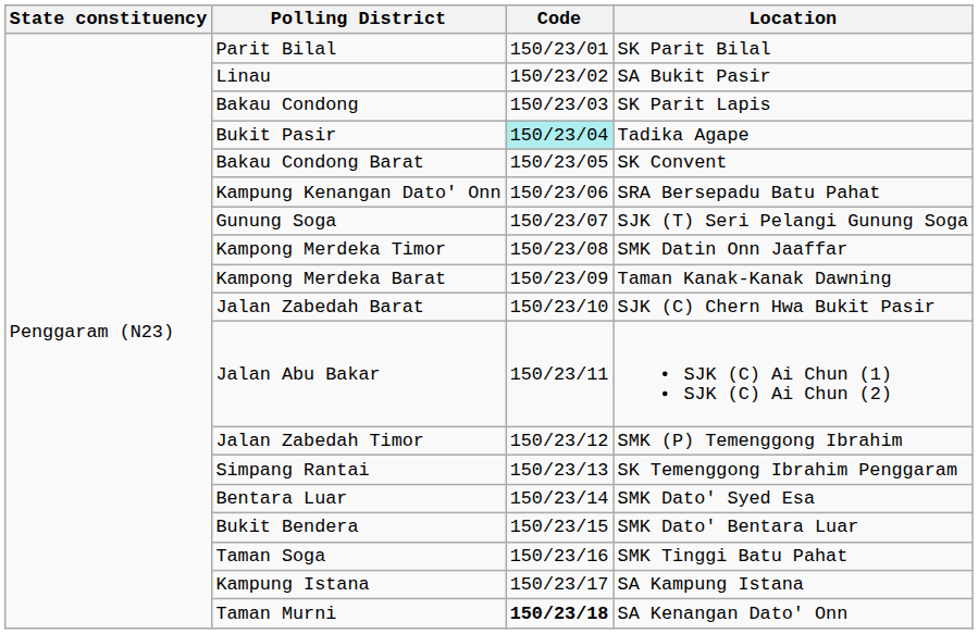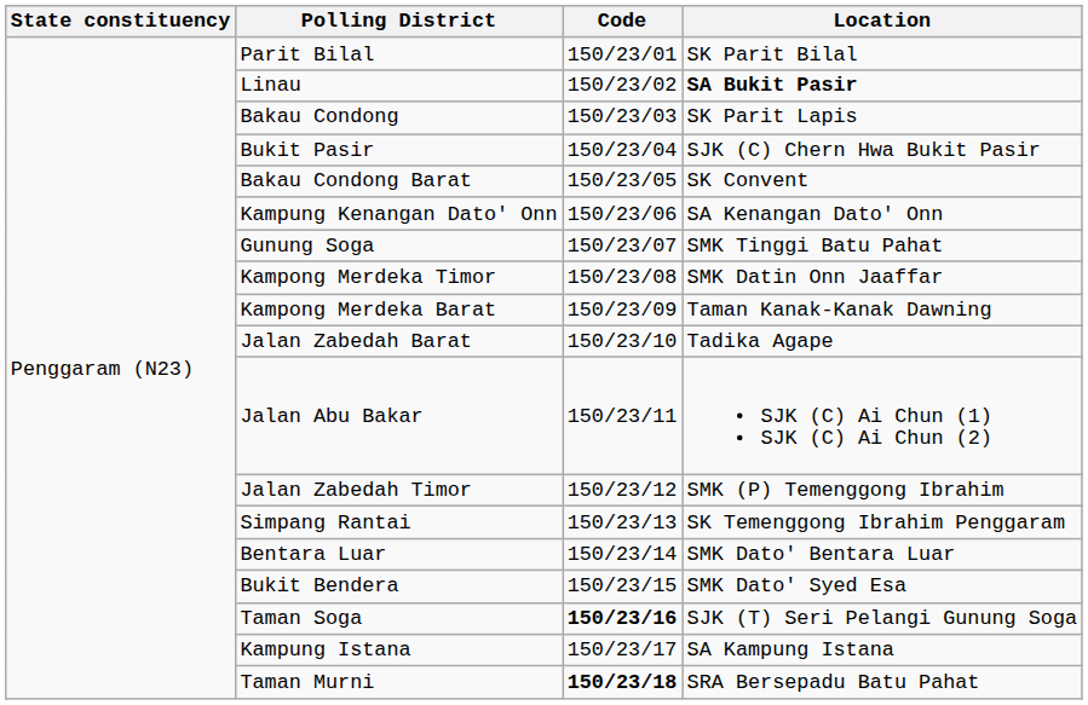Linau | Location: normal -> bold
Bukit Pasir | Code: paleturquoise background -> no background
Bukit Pasir | Location: Tadika Agape -> SJK (C) Chern Hwa Bukit Pasir
Kampung Kenangan Dato' Onn | Location: SRA Bersepadu Batu Pahat -> SA Kenangan Dato' Onn
Gunung Soga | Location: SJK (T) Seri Pelangi Gunung Soga -> SMK Tinggi Batu Pahat
Jalan Zabedah Barat | Location: SJK (C) Chern Hwa Bukit Pasir -> Tadika Agape
Bentara Luar | Location: SMK Dato' Syed Esa -> SMK Dato' Bentara Luar
Bukit Bendera | Location: SMK Dato' Bentara Luar -> SMK Dato' Syed Esa
Taman Soga | Code: normal -> bold
Taman Soga | Location: SMK Tinggi Batu Pahat -> SJK (T) Seri Pelangi Gunung Soga
Taman Murni | Location: SA Kenangan Dato' Onn -> SRA Bersepadu Batu Pahat
